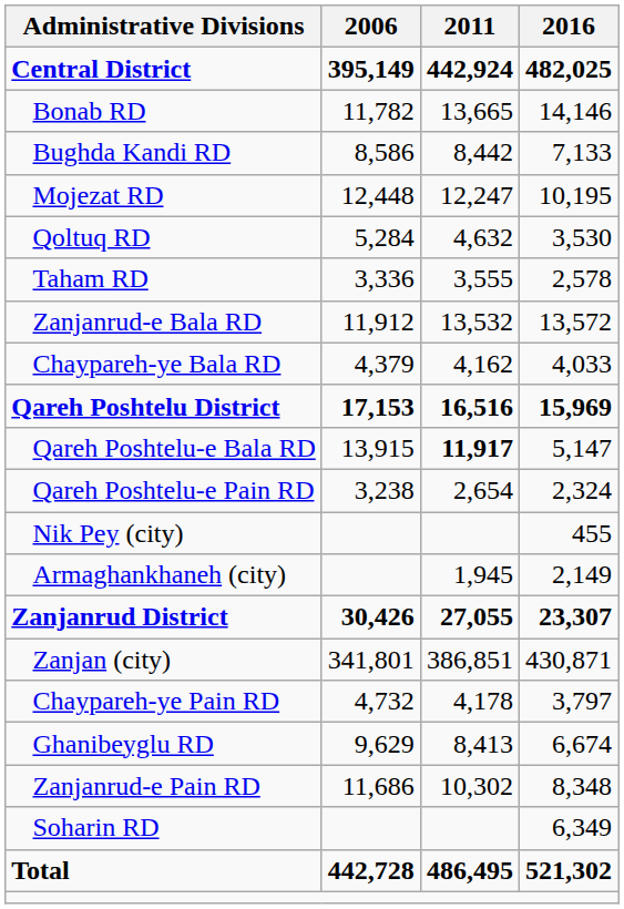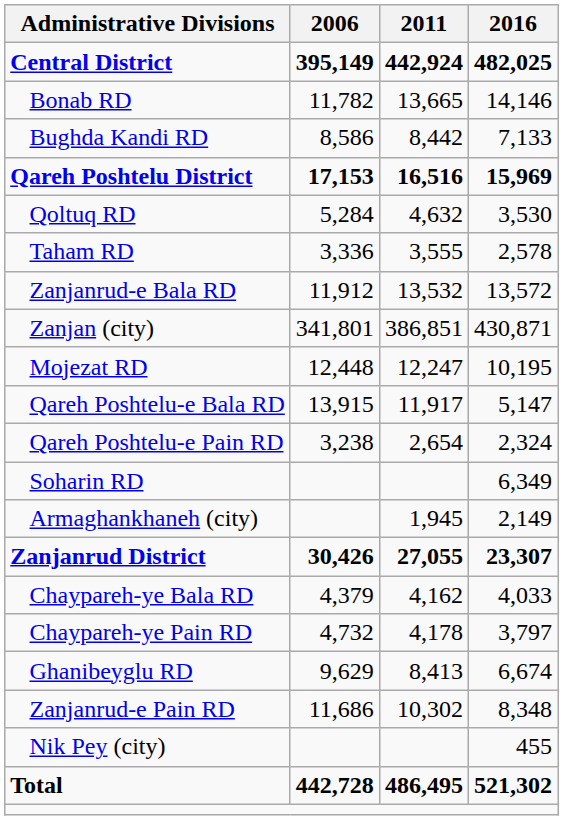rows swapped: Mojezat RD <-> Qareh Poshtelu District
rows swapped: Zanjan (city) <-> Chaypareh-ye Bala RD
Qareh Poshtelu-e Bala RD | 2011: bold -> normal
rows swapped: Soharin RD <-> Nik Pey (city)
